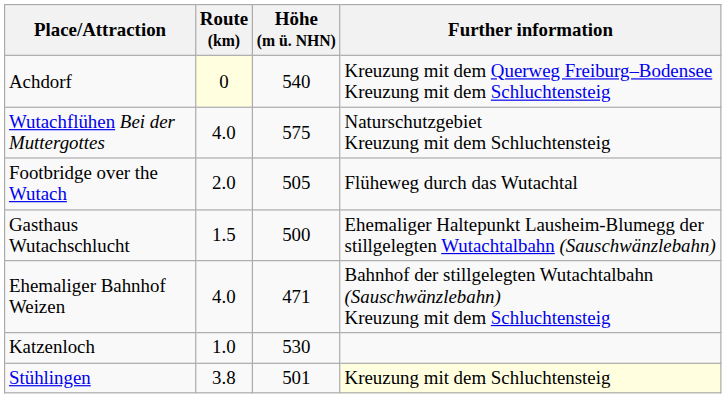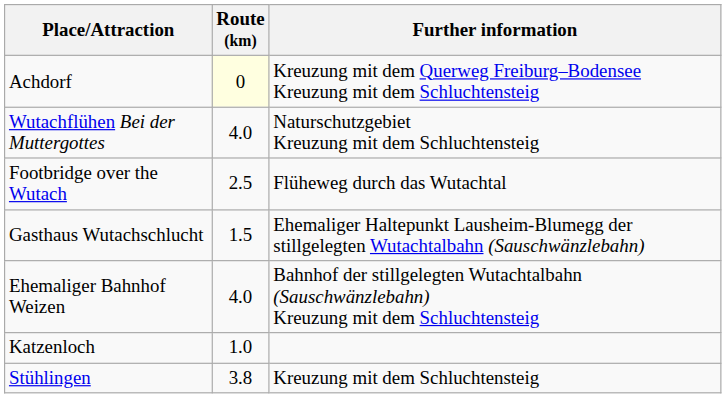- column: Höhe (m ü. NHN) | 540 | 575 | 505 | 500 | 471 | 530 | 501
Footbridge over the Wutach | Route (km): 2.0 -> 2.5
Stühlingen | Further information: lightyellow background -> no background
